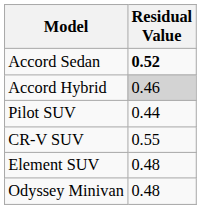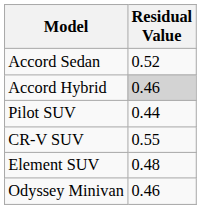Accord Sedan | Residual Value: bold -> normal
Odyssey Minivan | Residual Value: 0.48 -> 0.46
